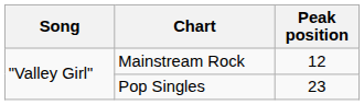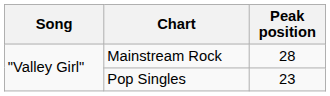Mainstream Rock | Peak position: 12 -> 28
